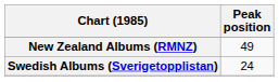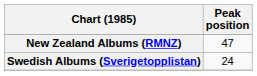New Zealand Albums (RMNZ) | Peak position: 49 -> 47
